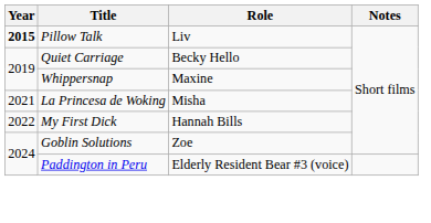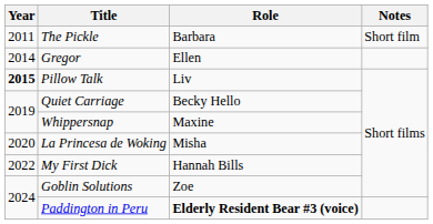+ row: 2011 | The Pickle | Barbara | Short film
+ row: 2014 | Gregor | Ellen
La Princesa de Woking | Year: 2021 -> 2020
Paddington in Peru | Role: normal -> bold
